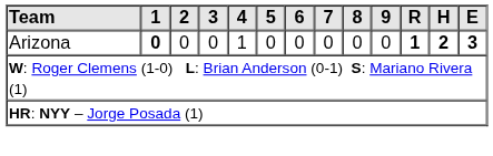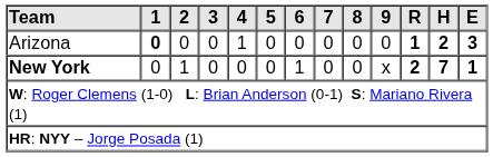+ row: New York | 0 | 1 | 0 | 0 | 0 | 1 | 0 | 0 | x | 2 | 7 | 1
